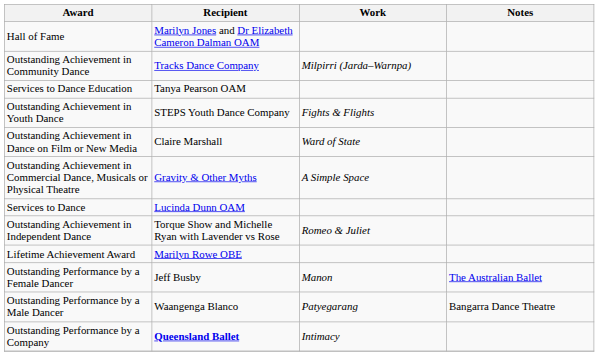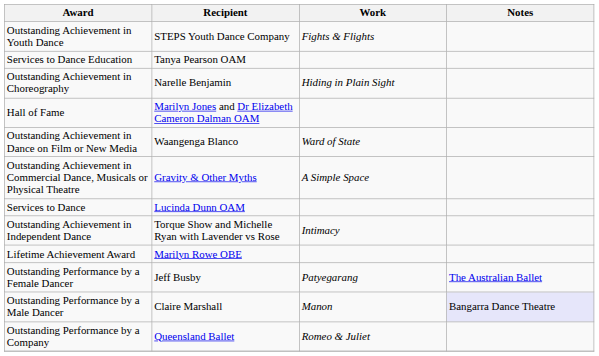rows swapped: Outstanding Achievement in Youth Dance <-> Hall of Fame
- row: Outstanding Achievement in Community Dance | Tracks Dance Company | Milpirri (Jarda–Warnpa)
+ row: Outstanding Achievement in Choreography | Narelle Benjamin | Hiding in Plain Sight
Outstanding Achievement in Dance on Film or New Media | Recipient: Claire Marshall -> Waangenga Blanco
Outstanding Achievement in Independent Dance | Work: Romeo & Juliet -> Intimacy
Outstanding Performance by a Female Dancer | Work: Manon -> Patyegarang
Outstanding Performance by a Male Dancer | Recipient: Waangenga Blanco -> Claire Marshall
Outstanding Performance by a Male Dancer | Work: Patyegarang -> Manon
Outstanding Performance by a Male Dancer | Notes: no background -> lavender background
Outstanding Performance by a Company | Recipient: bold -> normal
Outstanding Performance by a Company | Work: Intimacy -> Romeo & Juliet
